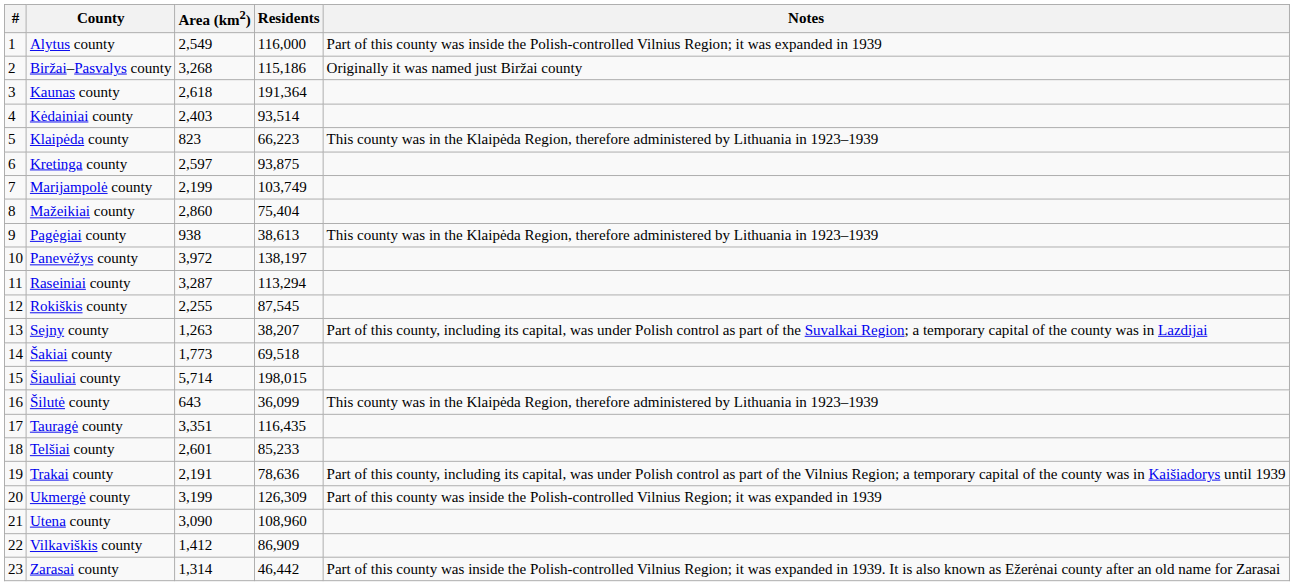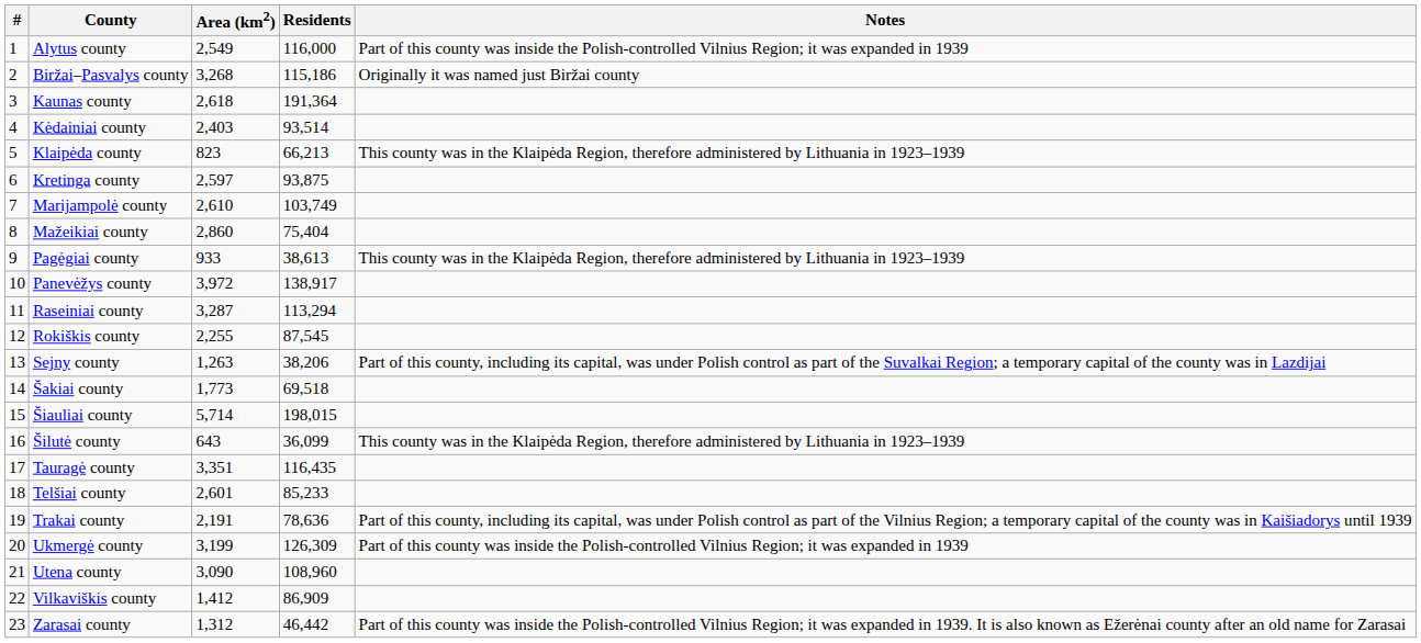Klaipėda county | Residents: 66,223 -> 66,213
Marijampolė county | Area (km2): 2,199 -> 2,610
Pagėgiai county | Area (km2): 938 -> 933
Panevėžys county | Residents: 138,197 -> 138,917
Sejny county | Residents: 38,207 -> 38,206
Zarasai county | Area (km2): 1,314 -> 1,312
